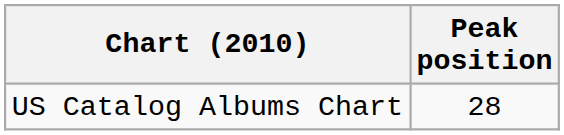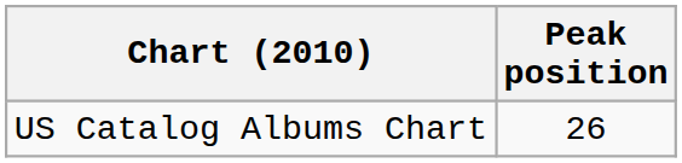US Catalog Albums Chart | Peak position: 28 -> 26
